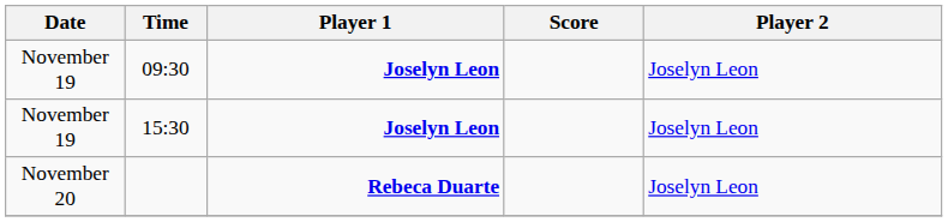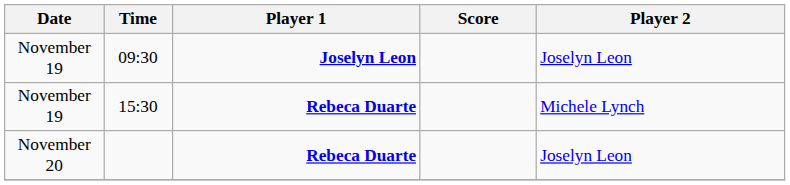15:30 | Player 1: Joselyn Leon -> Rebeca Duarte
15:30 | Player 2: Joselyn Leon -> Michele Lynch
